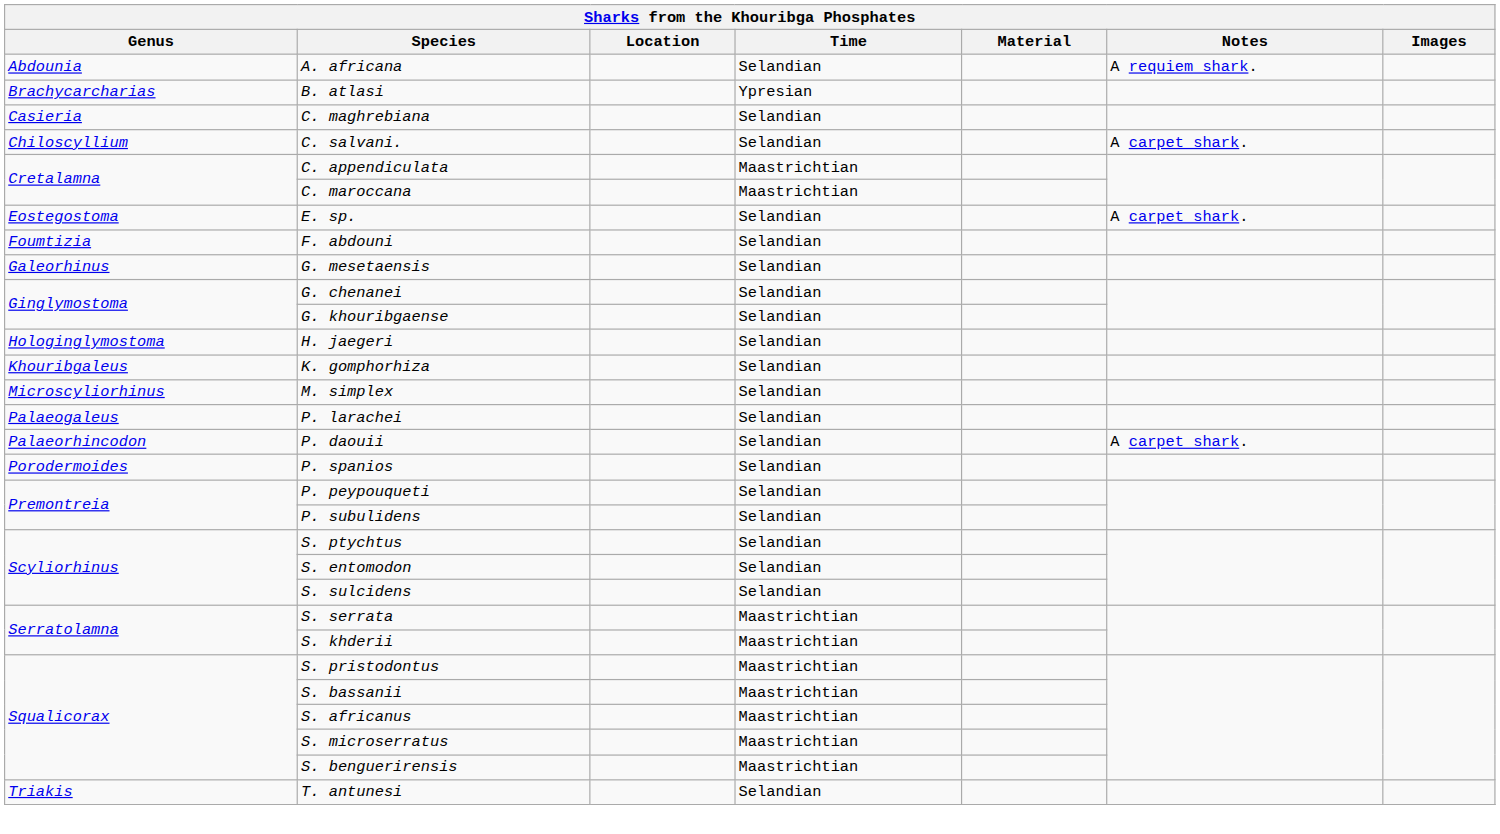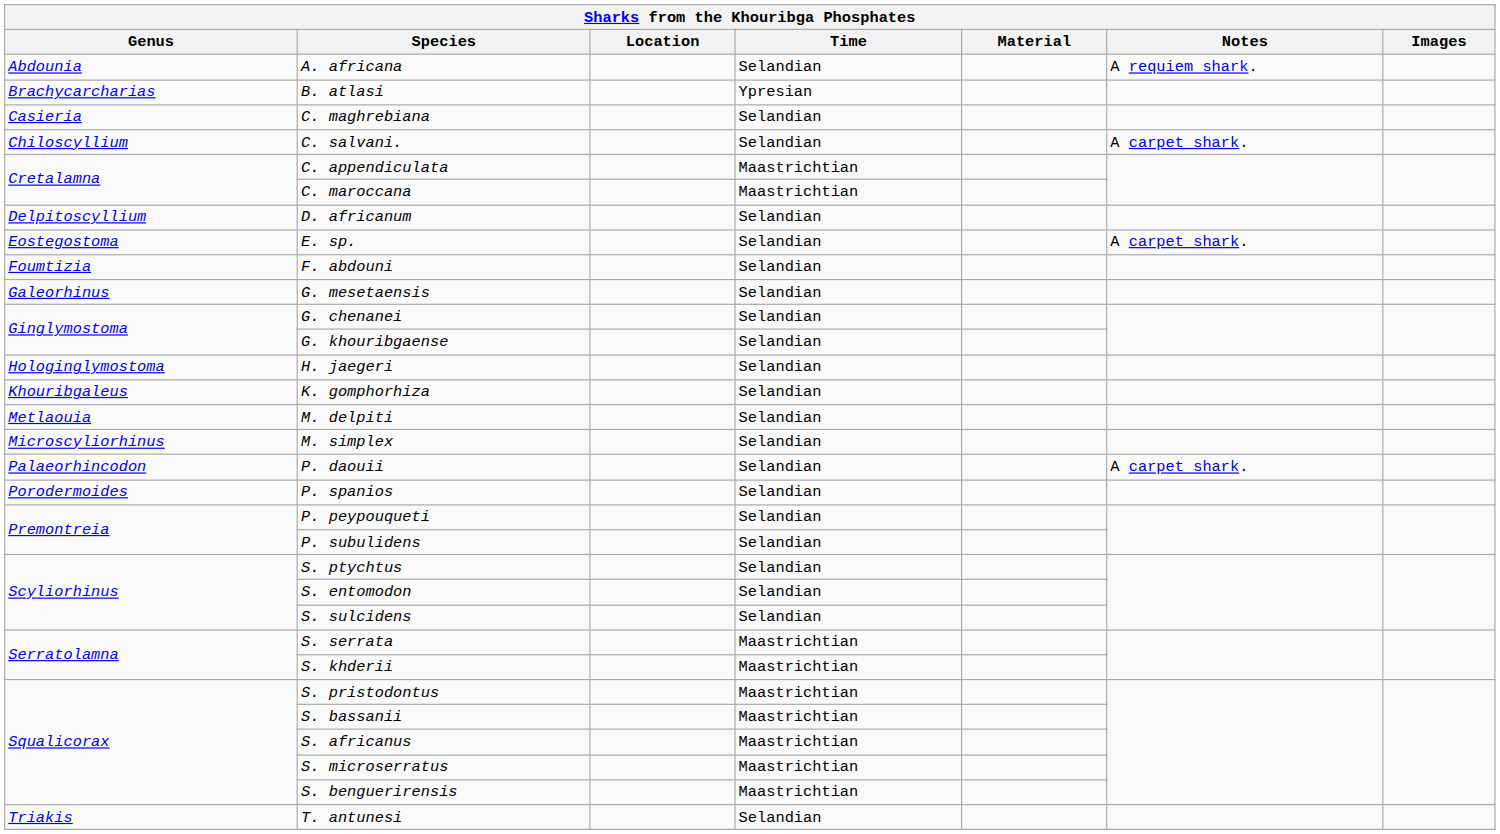+ row: Delpitoscyllium | D. africanum | Selandian
+ row: Metlaouia | M. delpiti | Selandian
- row: Palaeogaleus | P. larachei | Selandian
